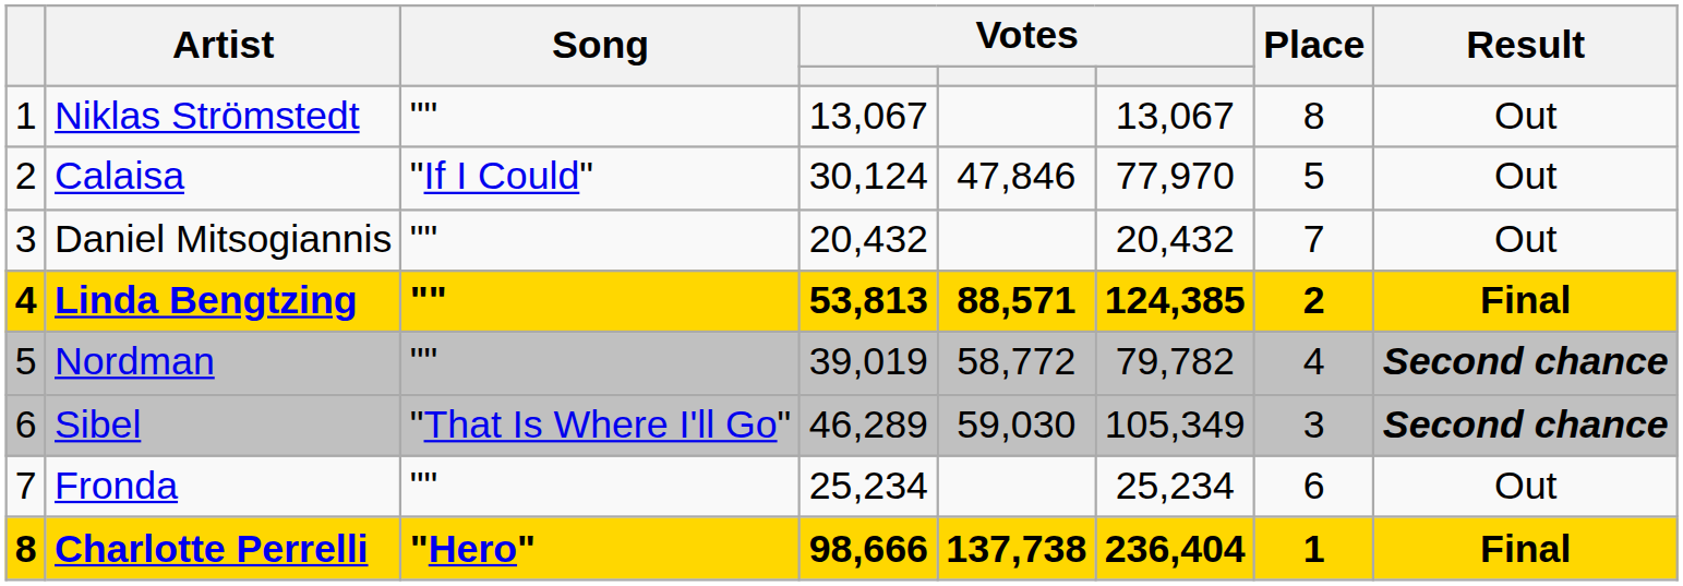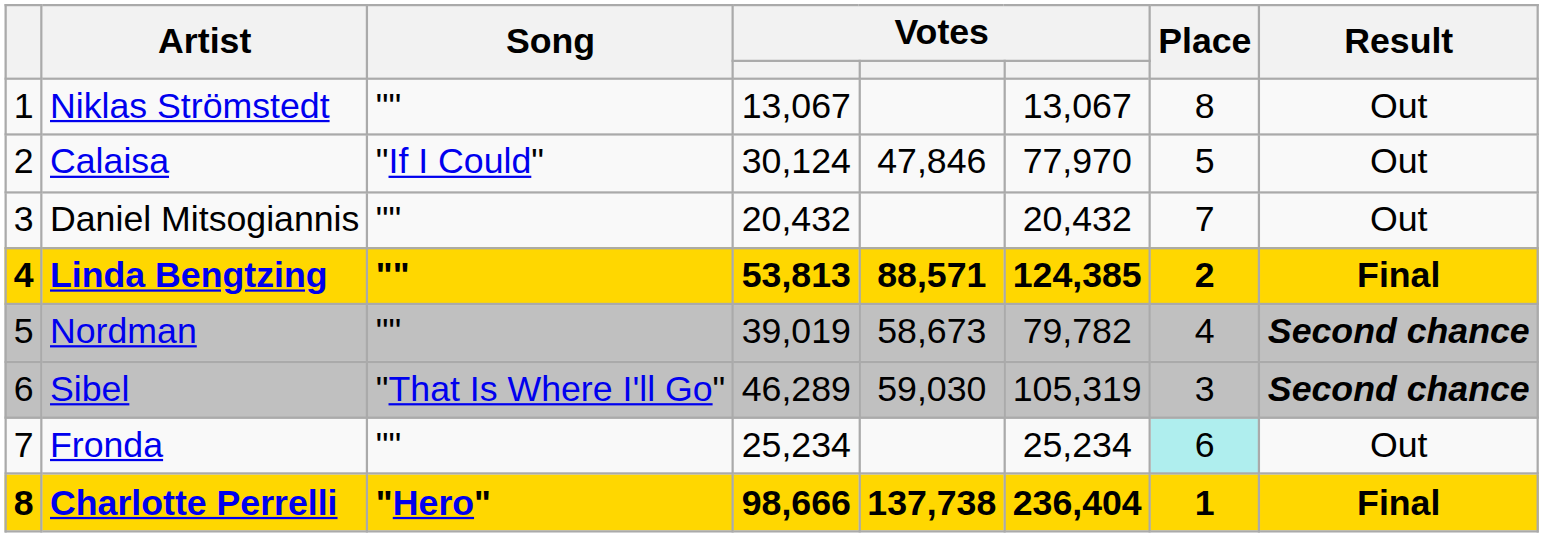Nordman | column 5: 58,772 -> 58,673
Sibel | column 6: 105,349 -> 105,319
Fronda | Place: no background -> paleturquoise background
